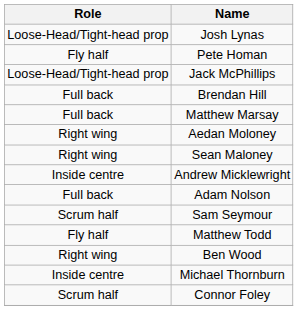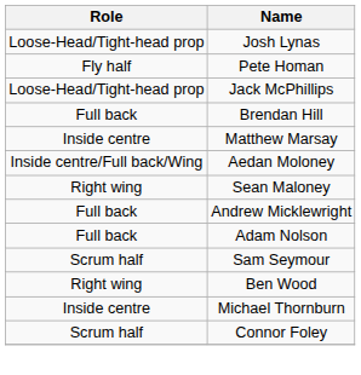Matthew Marsay | Role: Full back -> Inside centre
Aedan Moloney | Role: Right wing -> Inside centre/Full back/Wing
Andrew Micklewright | Role: Inside centre -> Full back
- row: Fly half | Matthew Todd
